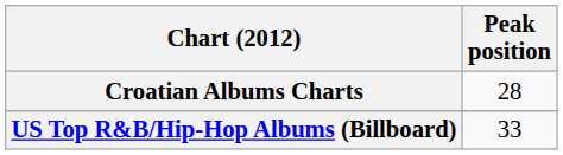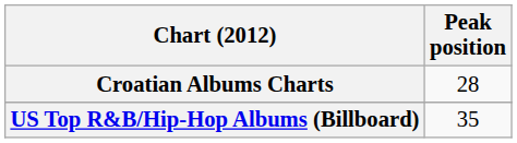US Top R&B/Hip-Hop Albums (Billboard) | Peak position: 33 -> 35
